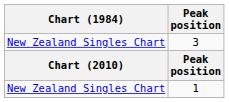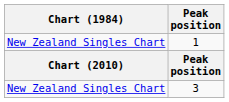rows swapped: 1 <-> 3
